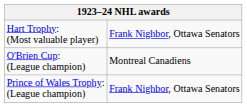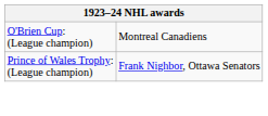- row: Hart Trophy: (Most valuable player) | Frank Nighbor, Ottawa Senators
